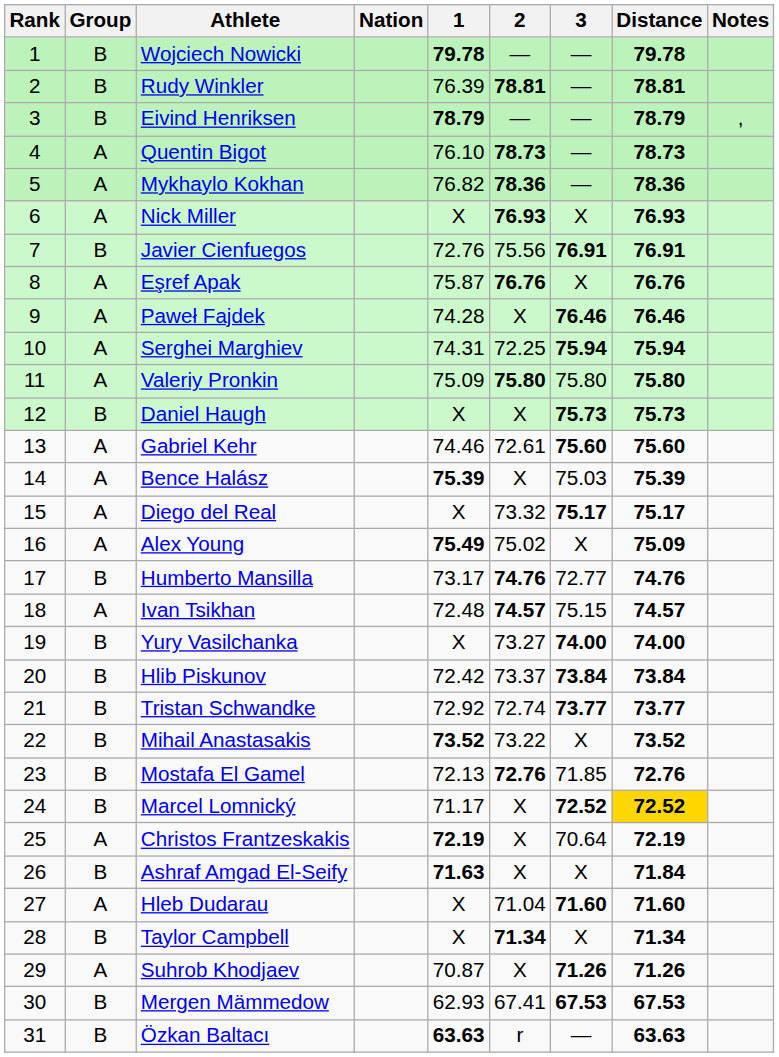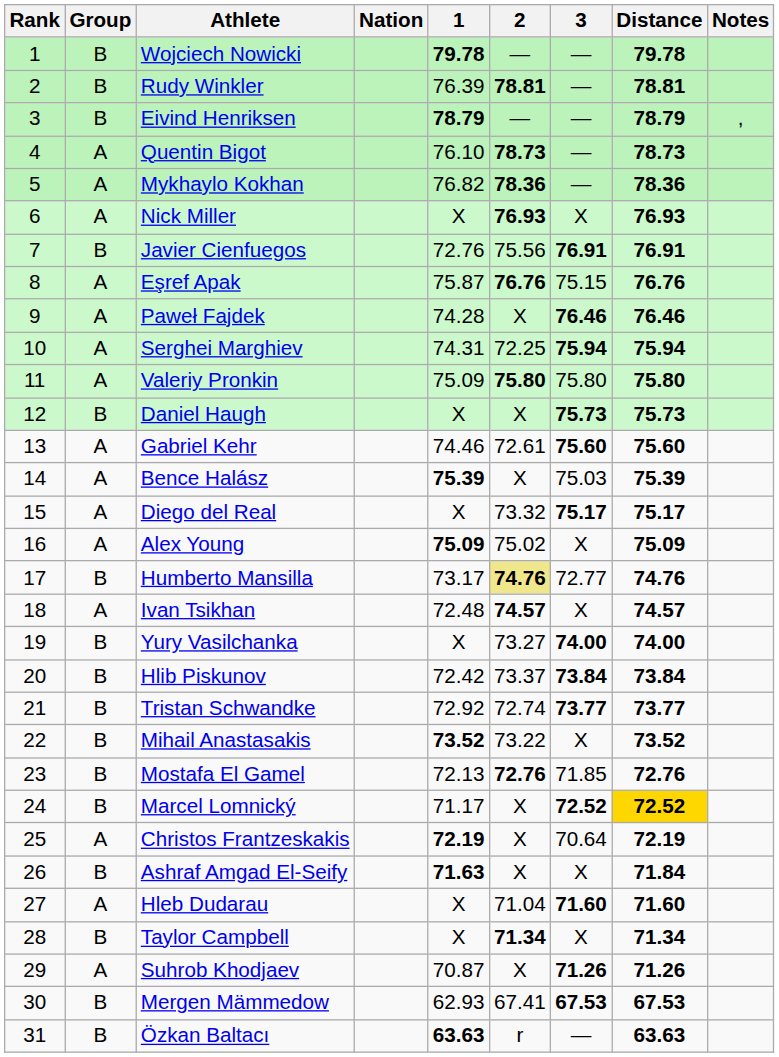Eşref Apak | 3: X -> 75.15
Alex Young | 1: 75.49 -> 75.09
Humberto Mansilla | 2: no background -> khaki background
Ivan Tsikhan | 3: 75.15 -> X
